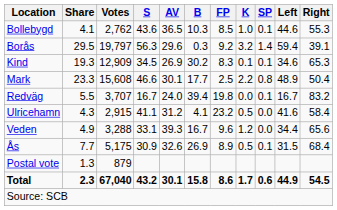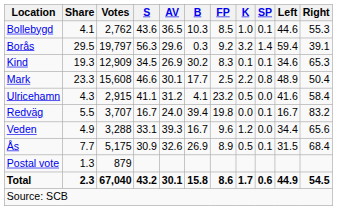rows swapped: Redväg <-> Ulricehamn
